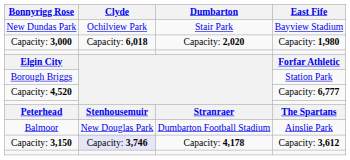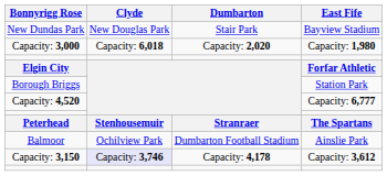New Dundas Park | Clyde: Ochilview Park -> New Douglas Park
Balmoor | Clyde: New Douglas Park -> Ochilview Park
